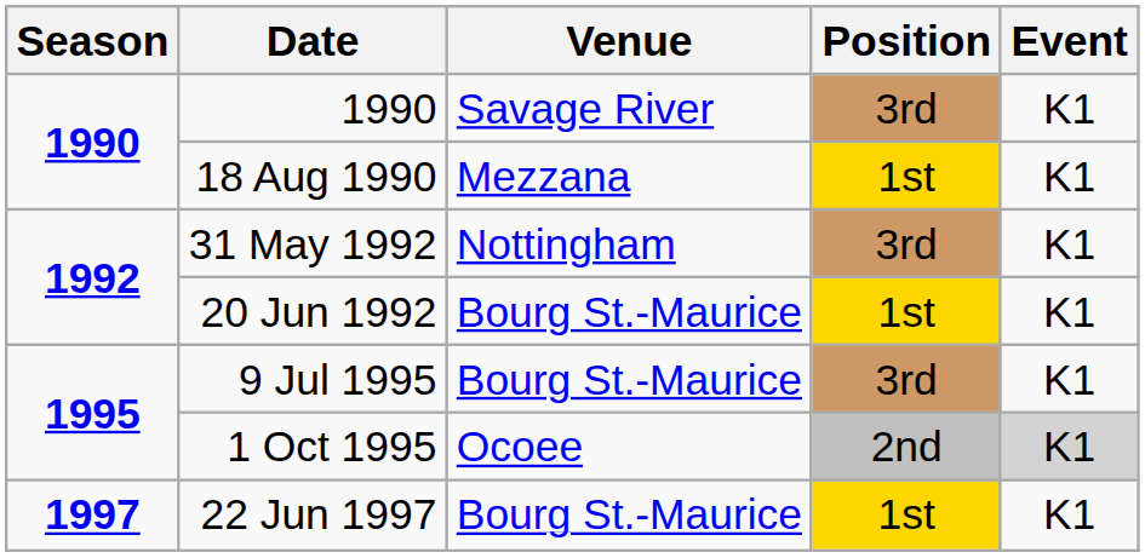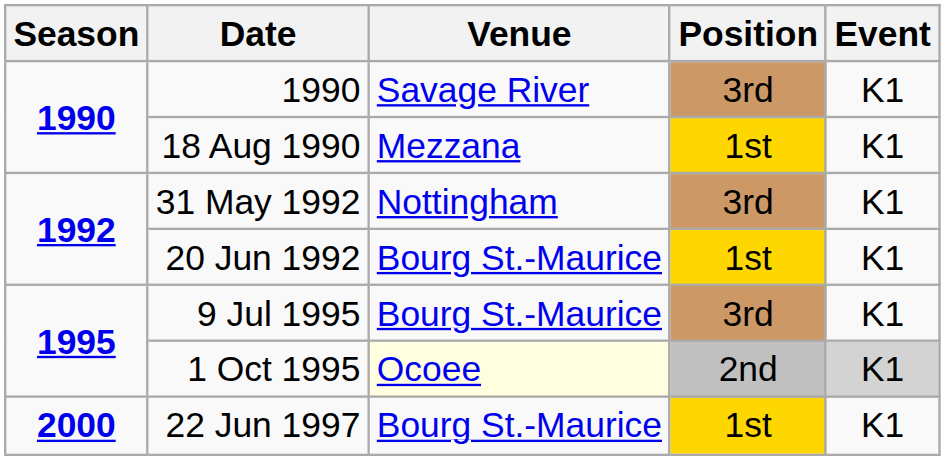1 Oct 1995 | Venue: no background -> lightyellow background
22 Jun 1997 | Season: 1997 -> 2000
